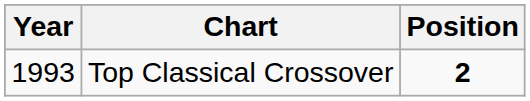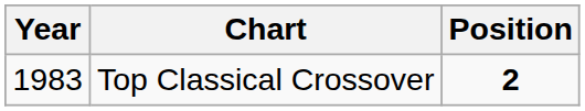Top Classical Crossover | Year: 1993 -> 1983
